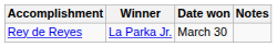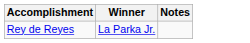- column: Date won | March 30
